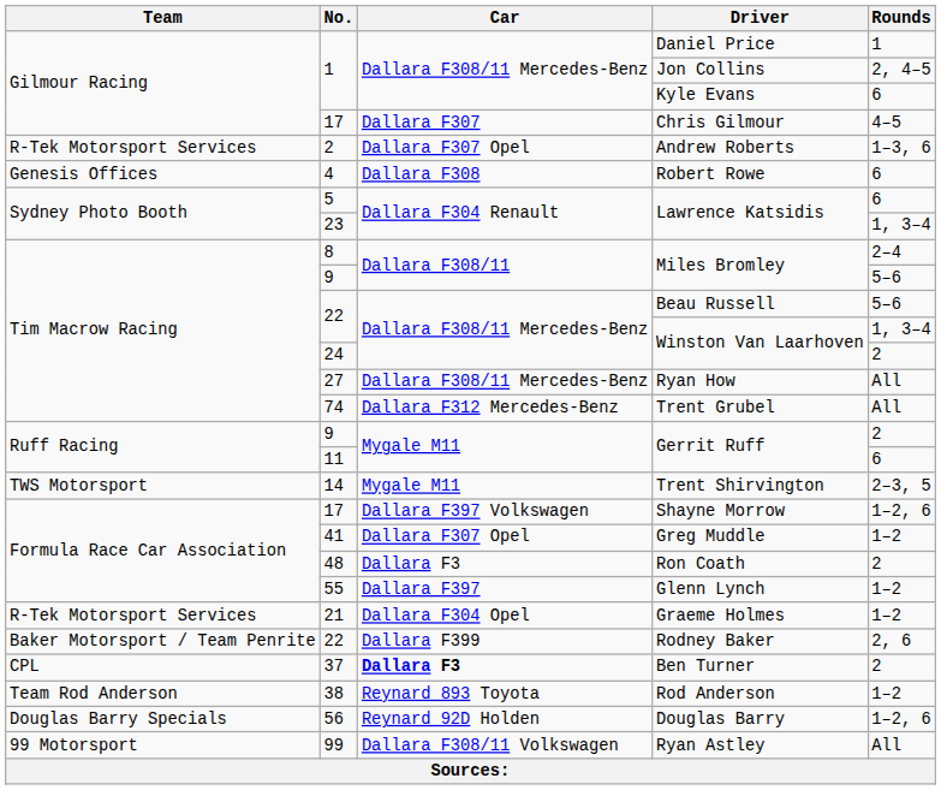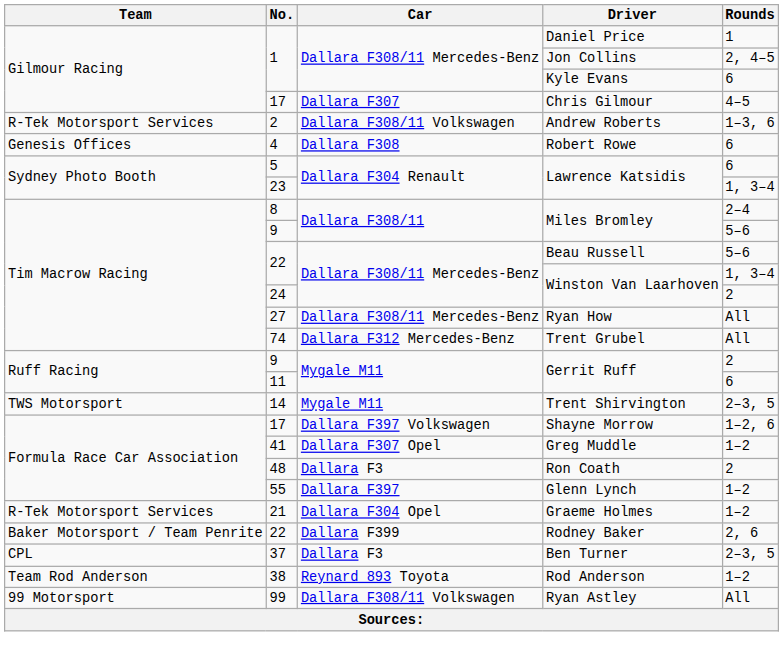Andrew Roberts | Car: Dallara F307 Opel -> Dallara F308/11 Volkswagen
Ben Turner | Car: bold -> normal
Ben Turner | Rounds: 2 -> 2–3, 5
- row: Douglas Barry Specials | 56 | Reynard 92D Holden | Douglas Barry | 1–2, 6
